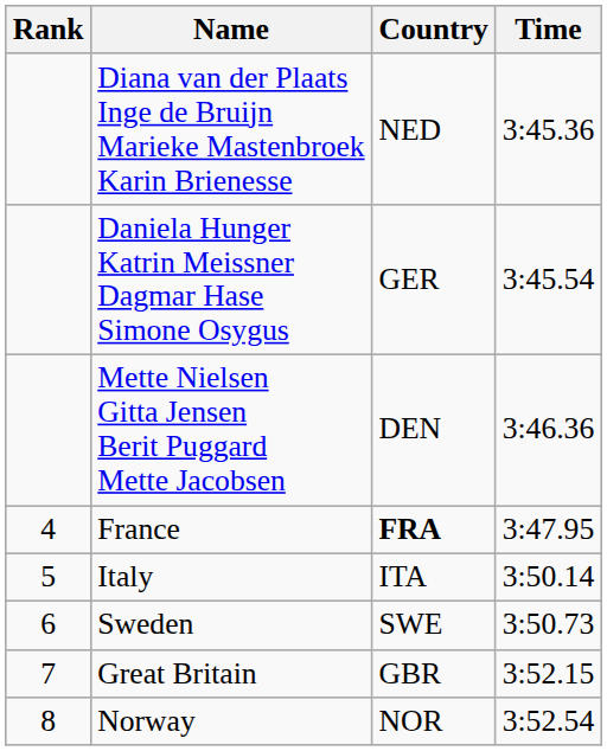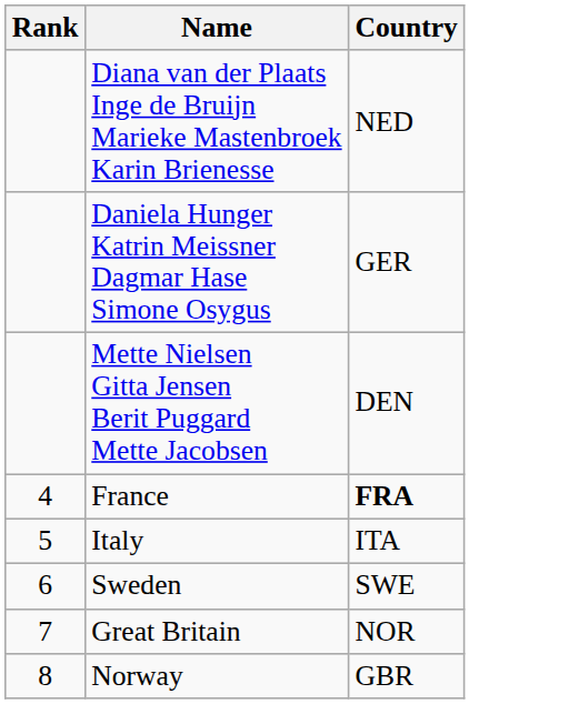- column: Time | 3:45.36 | 3:45.54 | 3:46.36 | 3:47.95 | 3:50.14 | 3:50.73 | 3:52.15 | 3:52.54
Great Britain | Country: GBR -> NOR
Norway | Country: NOR -> GBR
